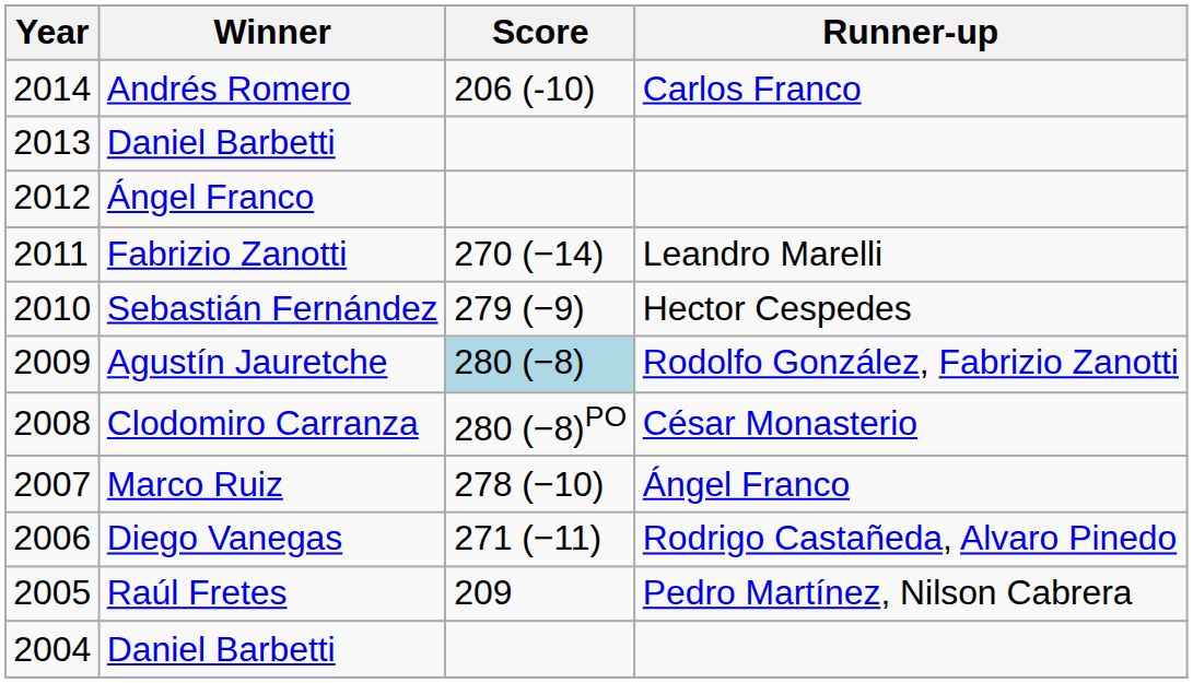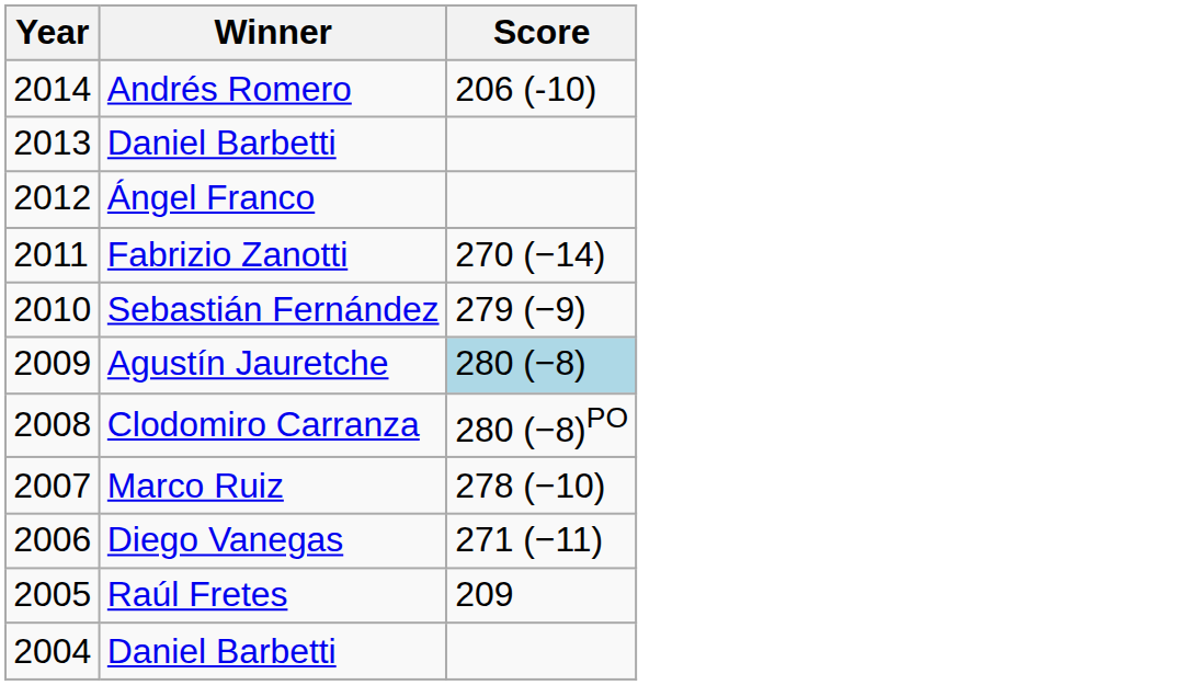- column: Runner-up | Carlos Franco | Leandro Marelli | Hector Cespedes | Rodolfo González, Fabrizio Zanotti | César Monasterio | Ángel Franco | Rodrigo Castañeda, Alvaro Pinedo | Pedro Martínez, Nilson Cabrera
